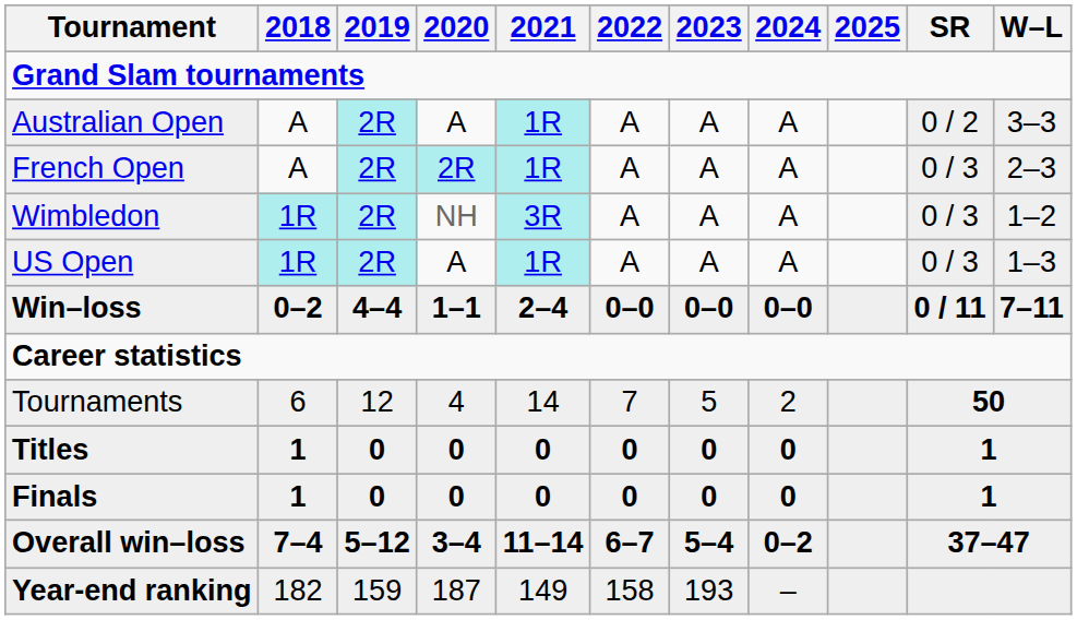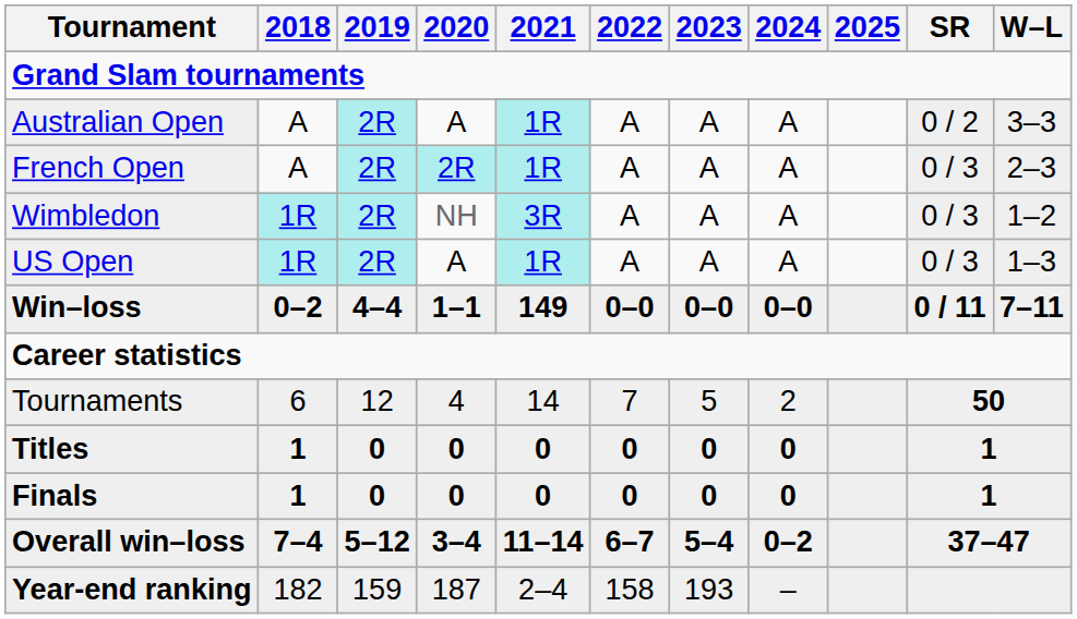Win–loss | 2021: 2–4 -> 149
Year-end ranking | 2021: 149 -> 2–4
